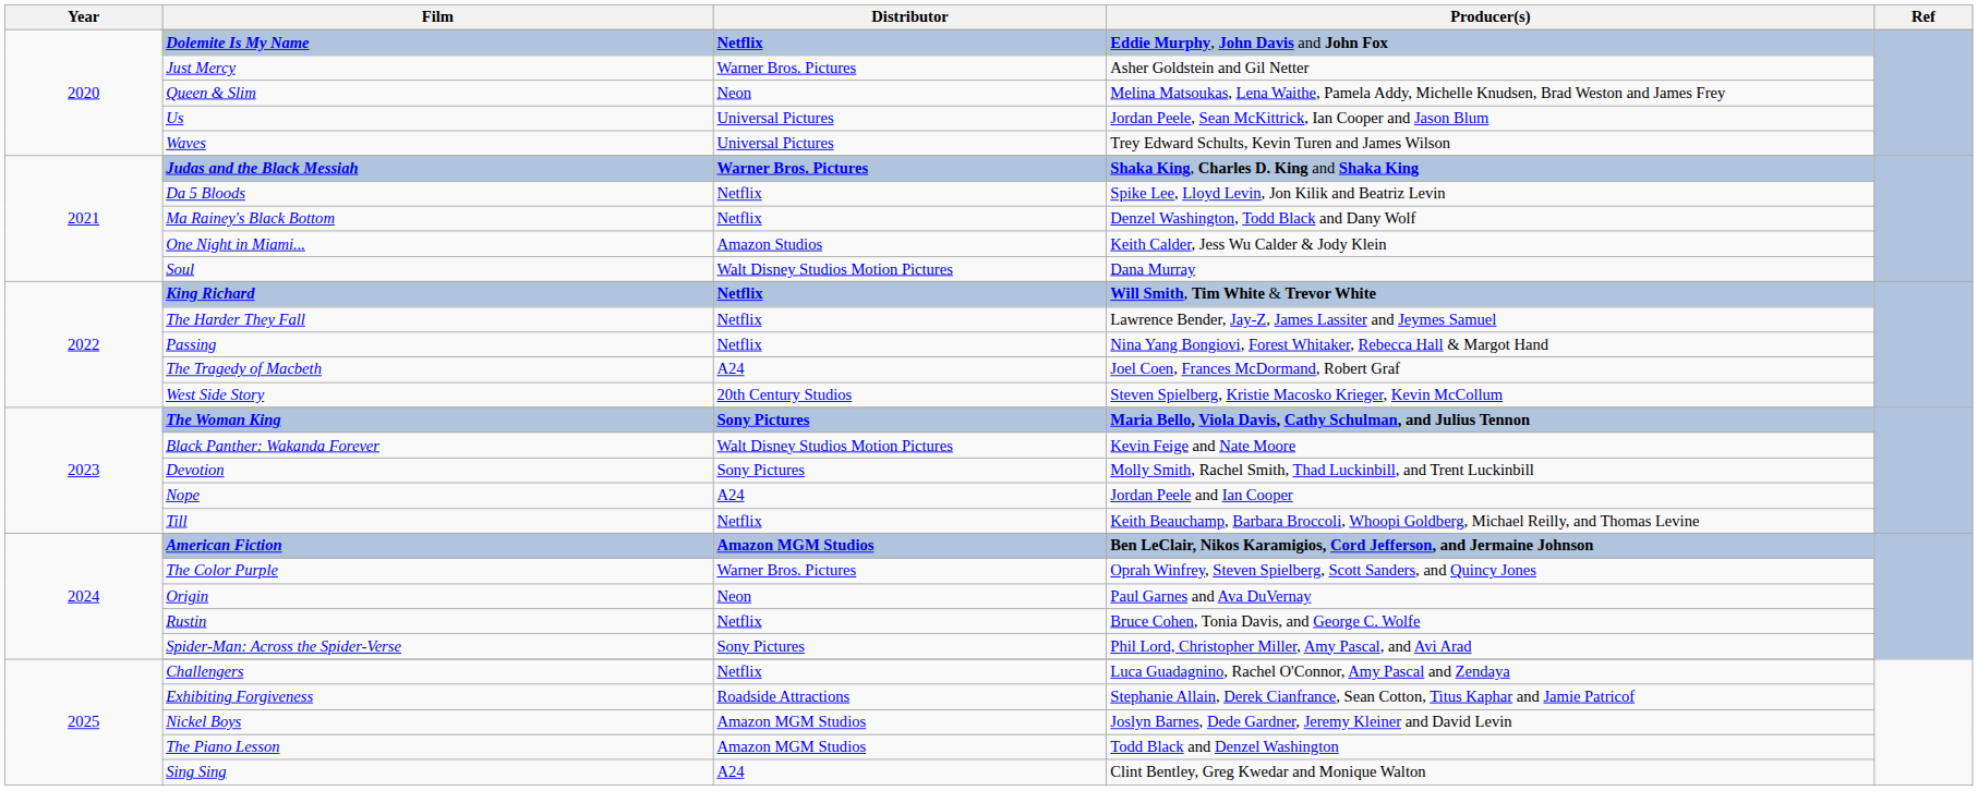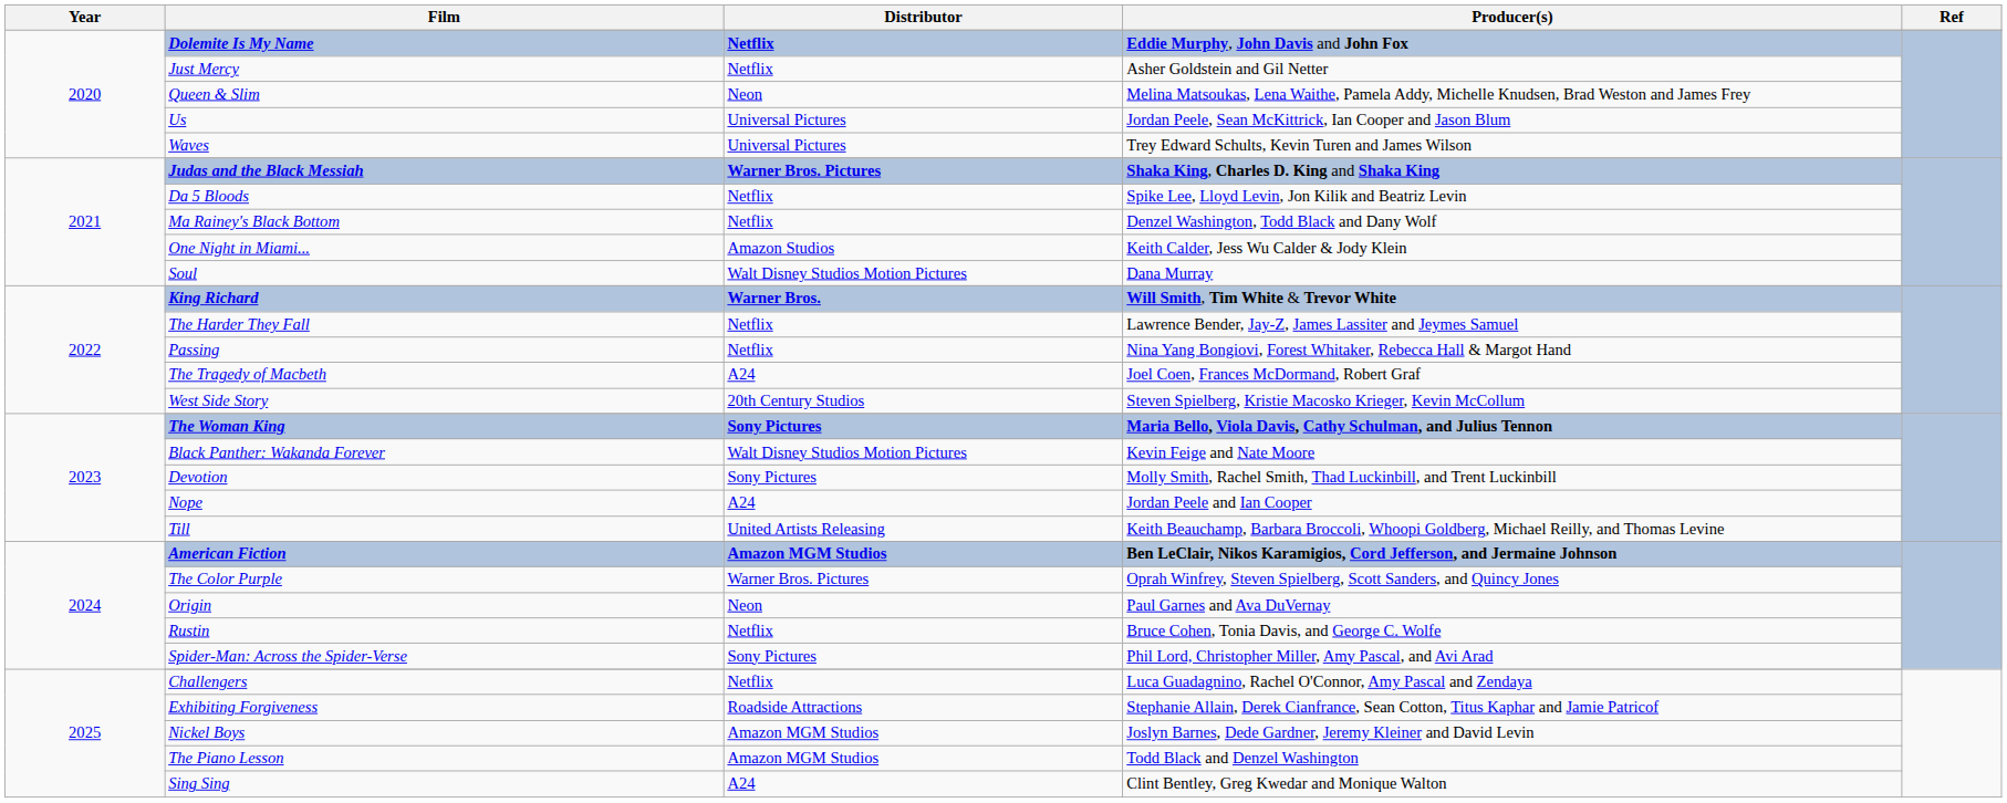Just Mercy | Distributor: Warner Bros. Pictures -> Netflix
King Richard | Distributor: Netflix -> Warner Bros.
Till | Distributor: Netflix -> United Artists Releasing
